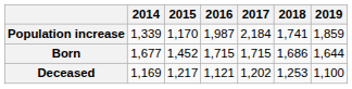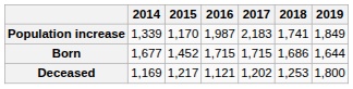Population increase | 2017: 2,184 -> 2,183
Population increase | 2019: 1,859 -> 1,849
Deceased | 2019: 1,100 -> 1,800
